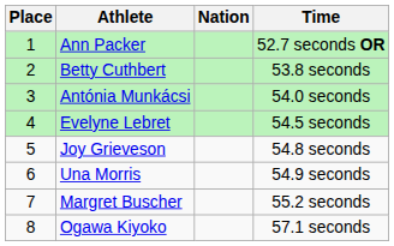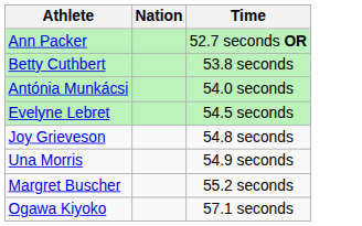- column: Place | 1 | 2 | 3 | 4 | 5 | 6 | 7 | 8
